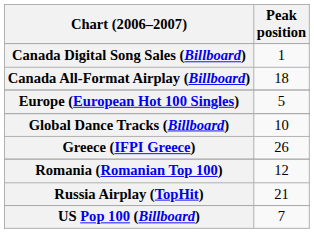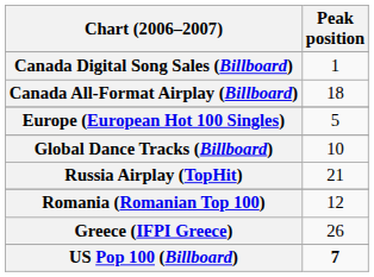rows swapped: Greece (IFPI Greece) <-> Russia Airplay (TopHit)
US Pop 100 (Billboard) | Peak position: normal -> bold
